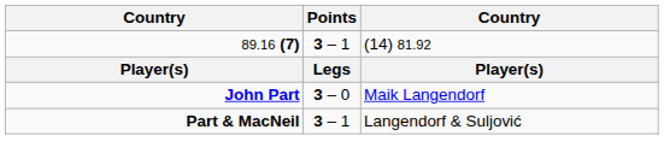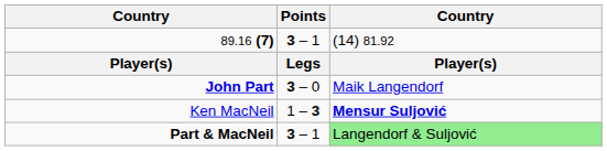+ row: Ken MacNeil | 1 – 3 | Mensur Suljović
Part & MacNeil | column 3: no background -> lightgreen background
